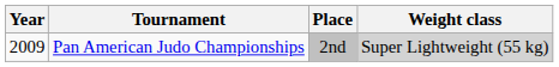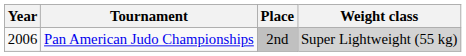Pan American Judo Championships | Year: 2009 -> 2006
